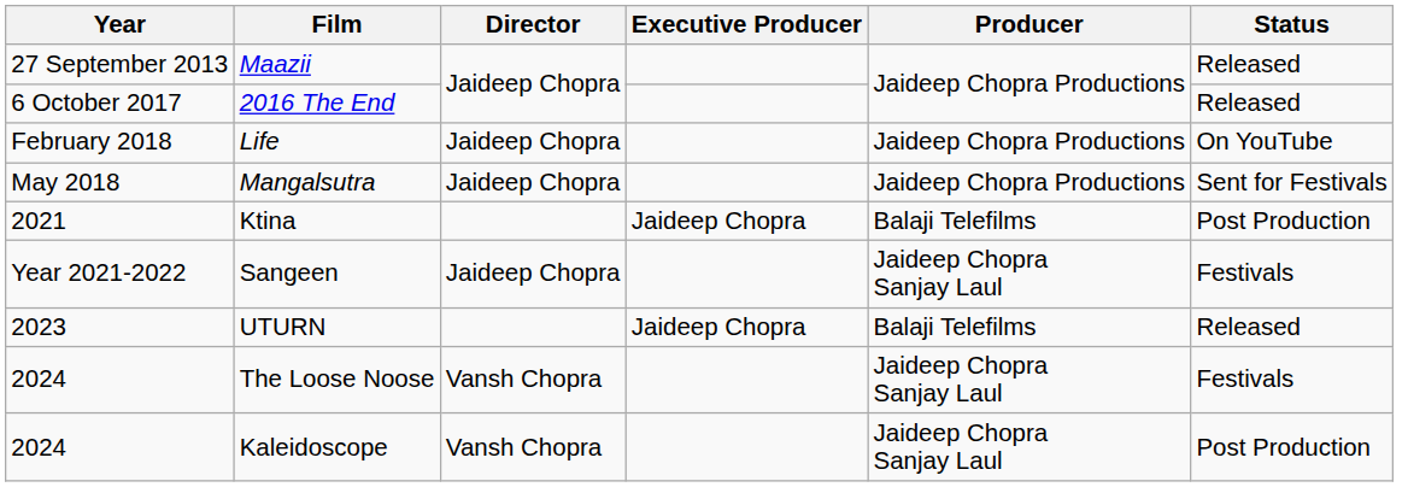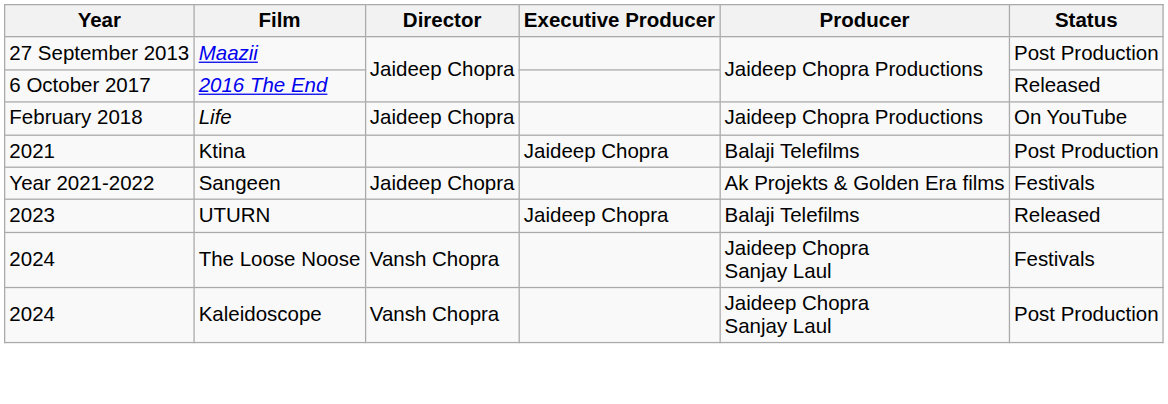Maazii | Status: Released -> Post Production
- row: May 2018 | Mangalsutra | Jaideep Chopra | Jaideep Chopra Productions | Sent for Festivals
Sangeen | Producer: Jaideep Chopra Sanjay Laul -> Ak Projekts & Golden Era films
